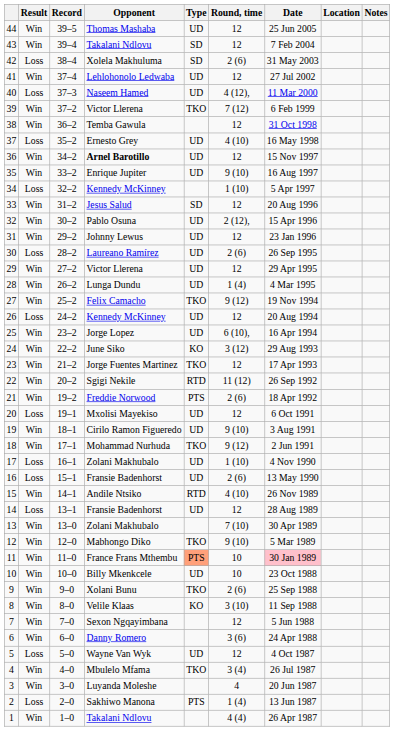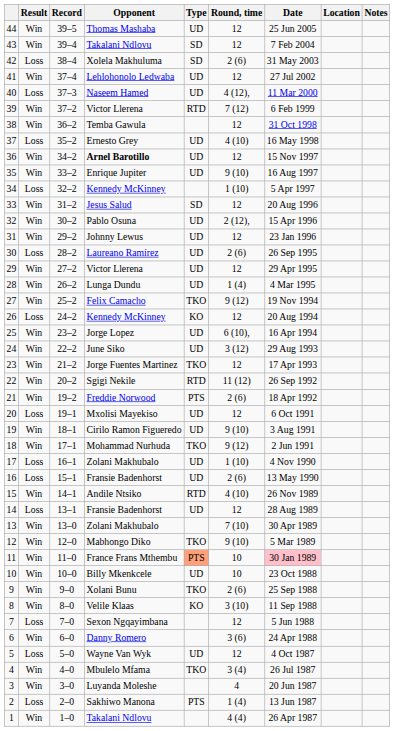39 | Type: TKO -> RTD
26 | Type: UD -> KO
24 | Type: KO -> UD
7 | Result: Win -> Loss
